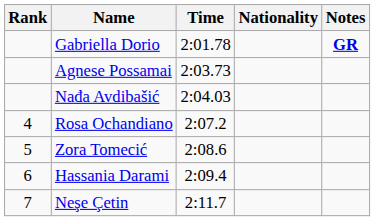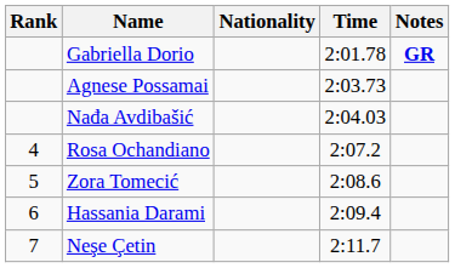columns swapped: Nationality <-> Time
